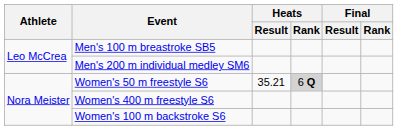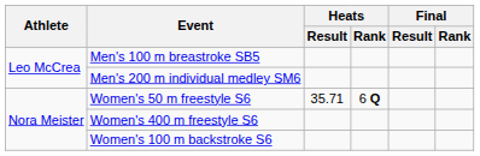Women's 50 m freestyle S6 | Heats / Result: 35.21 -> 35.71
Women's 50 m freestyle S6 | Heats / Rank: lightgrey background -> no background
